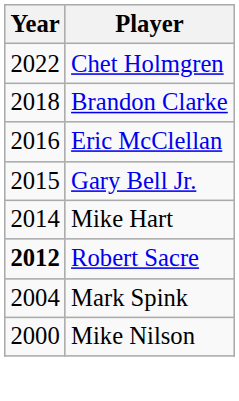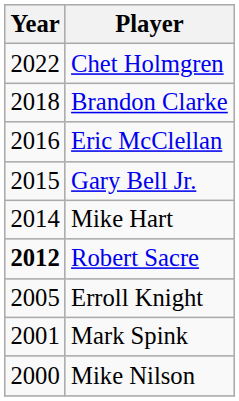+ row: 2005 | Erroll Knight
Mark Spink | Year: 2004 -> 2001
